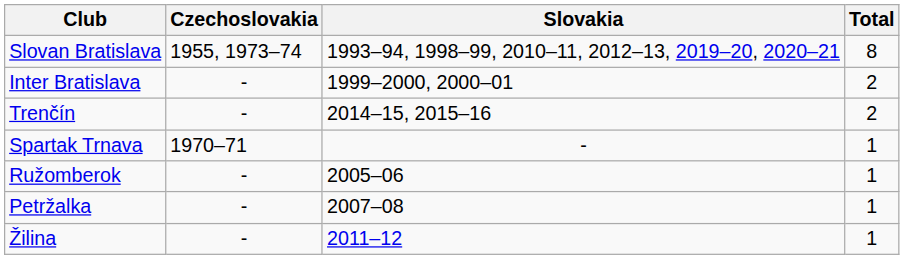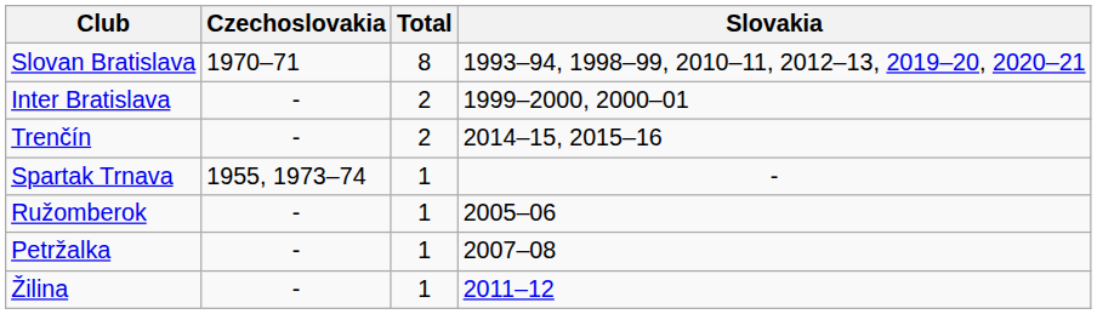columns swapped: Slovakia <-> Total
Slovan Bratislava | Czechoslovakia: 1955, 1973–74 -> 1970–71
Spartak Trnava | Czechoslovakia: 1970–71 -> 1955, 1973–74
